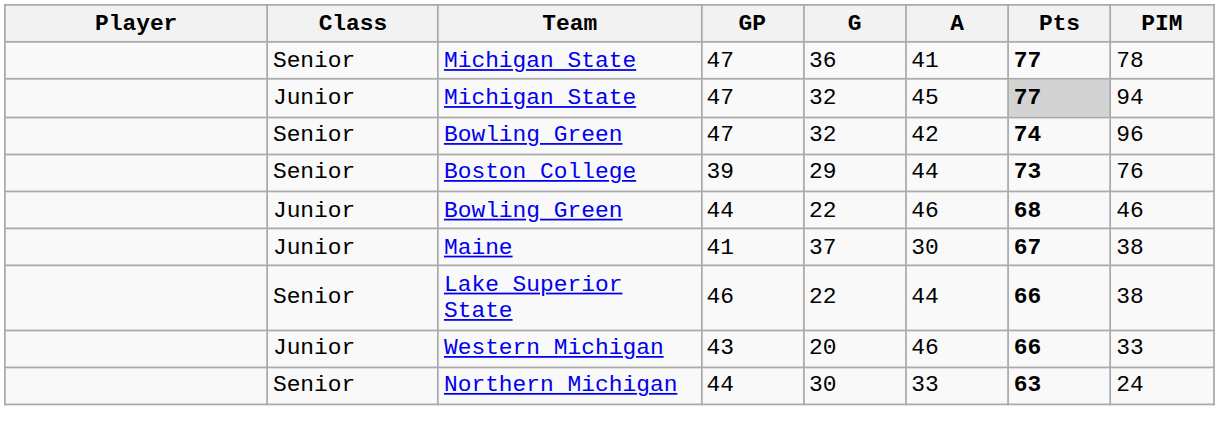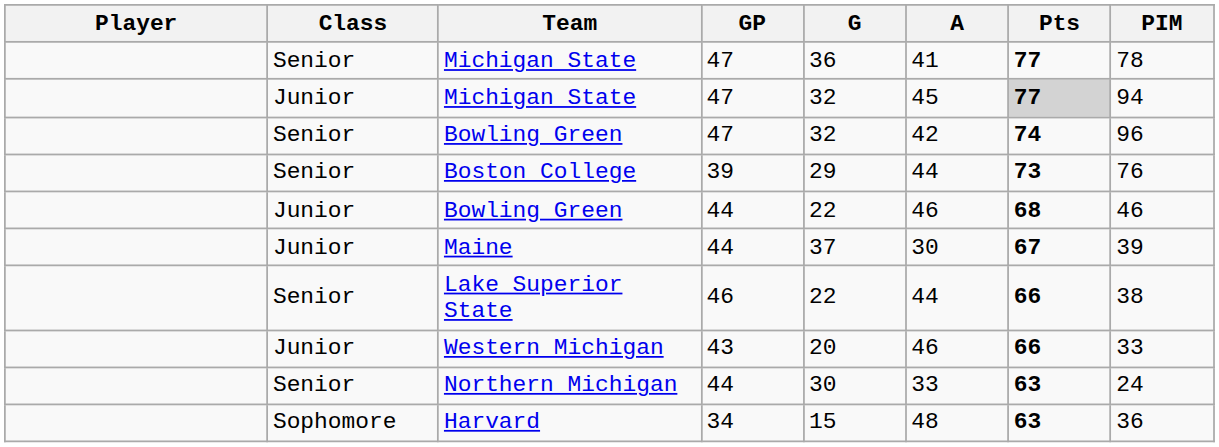Maine | GP: 41 -> 44
Maine | PIM: 38 -> 39
+ row: Sophomore | Harvard | 34 | 15 | 48 | 63 | 36
